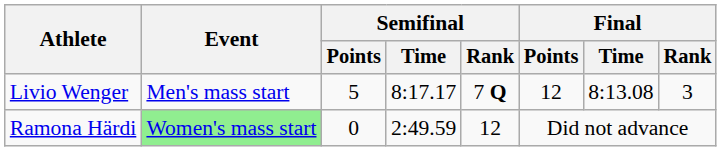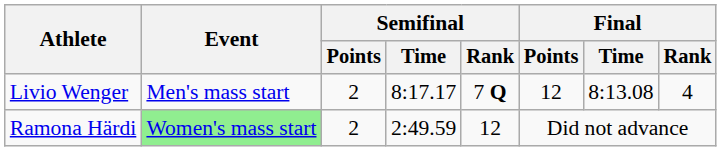Livio Wenger | Semifinal / Points: 5 -> 2
Livio Wenger | Final / Rank: 3 -> 4
Ramona Härdi | Semifinal / Points: 0 -> 2
